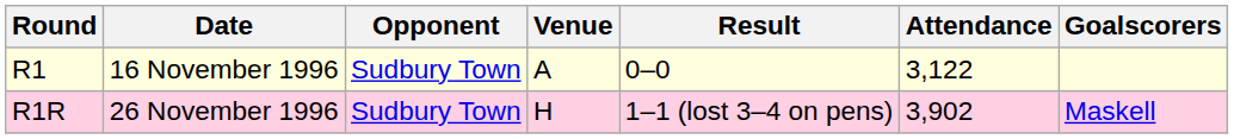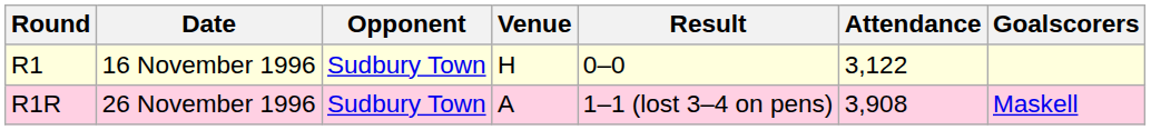R1 | Venue: A -> H
R1R | Venue: H -> A
R1R | Attendance: 3,902 -> 3,908
